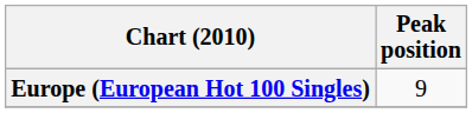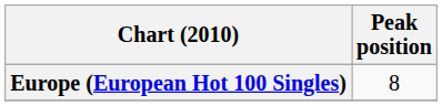Europe (European Hot 100 Singles) | Peak position: 9 -> 8
